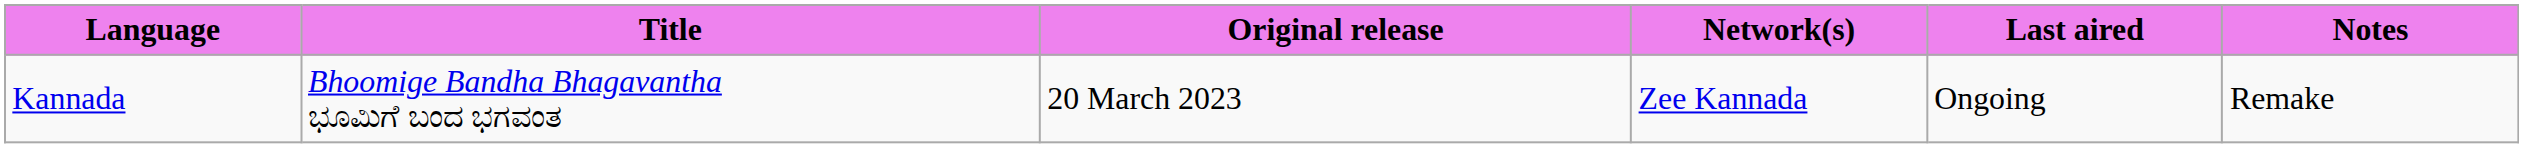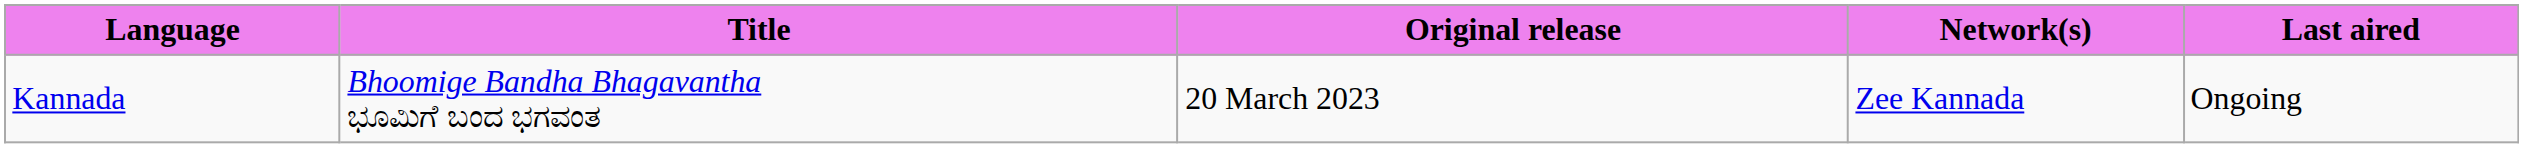- column: Notes | Remake
